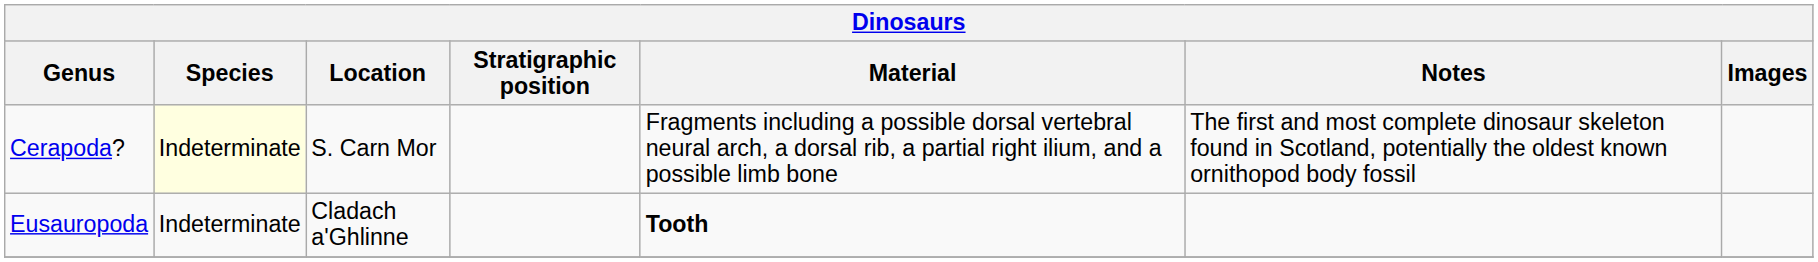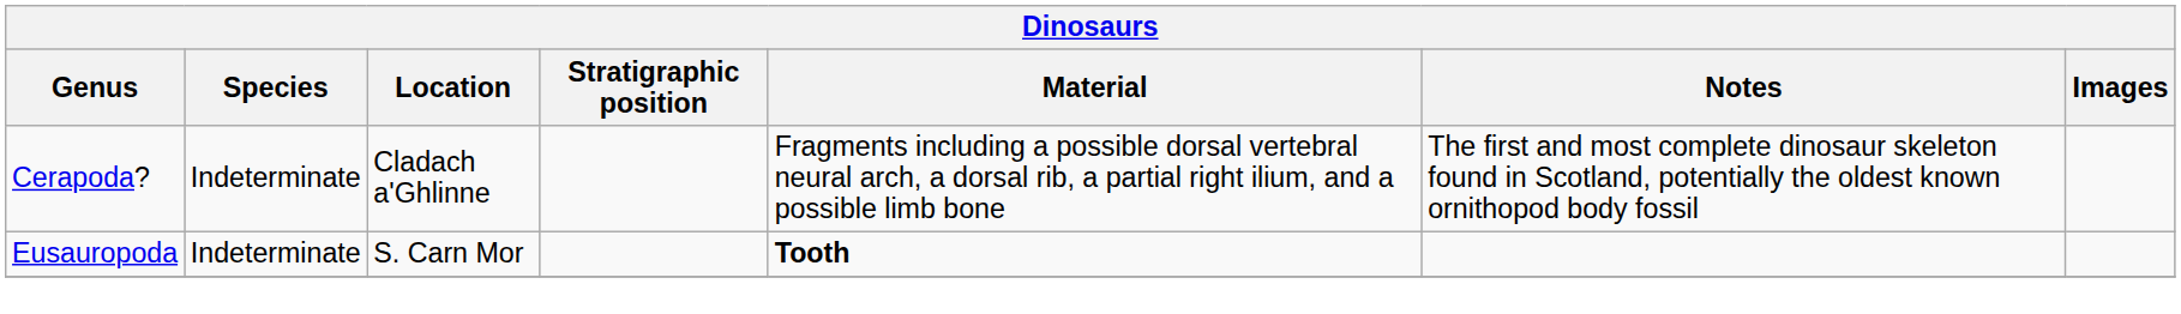Cerapoda? | Species: lightyellow background -> no background
Cerapoda? | Location: S. Carn Mor -> Cladach a'Ghlinne
Eusauropoda | Location: Cladach a'Ghlinne -> S. Carn Mor
